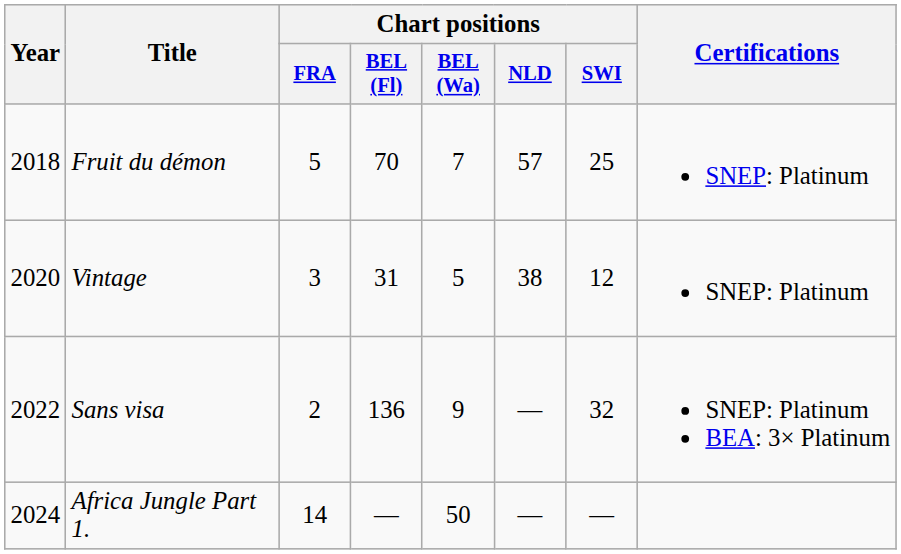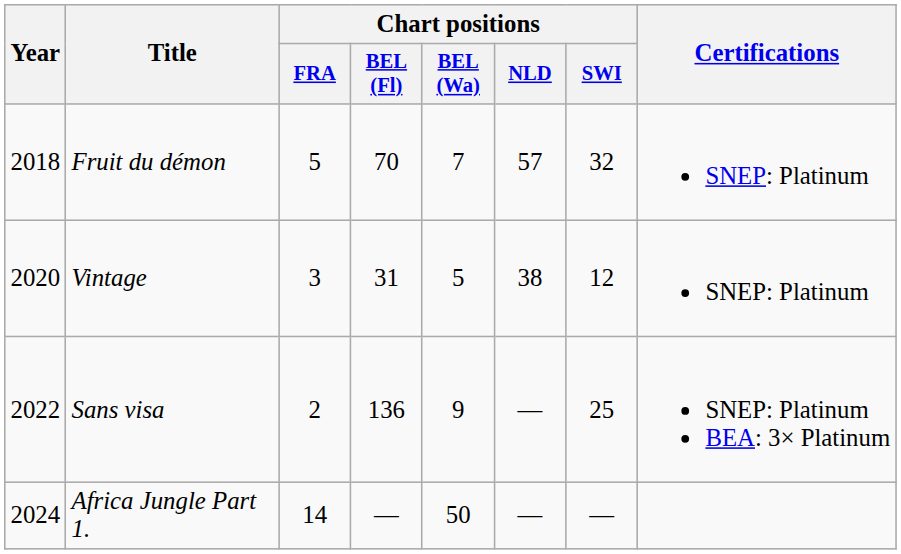Fruit du démon | Chart positions / SWI: 25 -> 32
Sans visa | Chart positions / SWI: 32 -> 25
